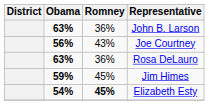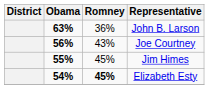- row: 63% | 36% | Rosa DeLauro
Jim Himes | Obama: 59% -> 55%
